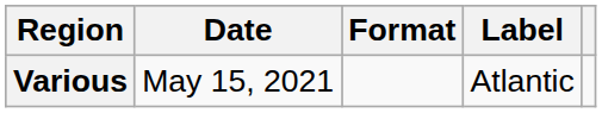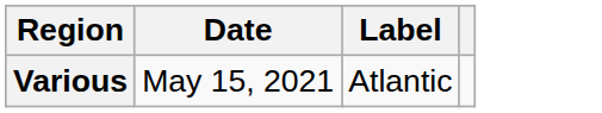- column: Format
